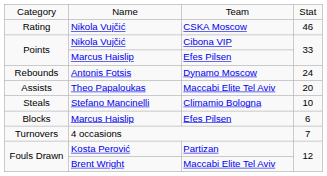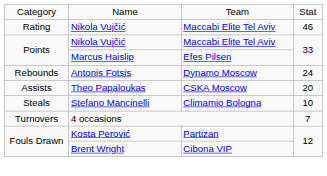Rating | column 3: CSKA Moscow -> Maccabi Elite Tel Aviv
Points / Nikola Vujčić | column 3: Cibona VIP -> Maccabi Elite Tel Aviv
Assists | column 3: Maccabi Elite Tel Aviv -> CSKA Moscow
- row: Blocks | Marcus Haislip | Efes Pilsen | 6
Fouls Drawn / Brent Wright | column 3: Maccabi Elite Tel Aviv -> Cibona VIP
